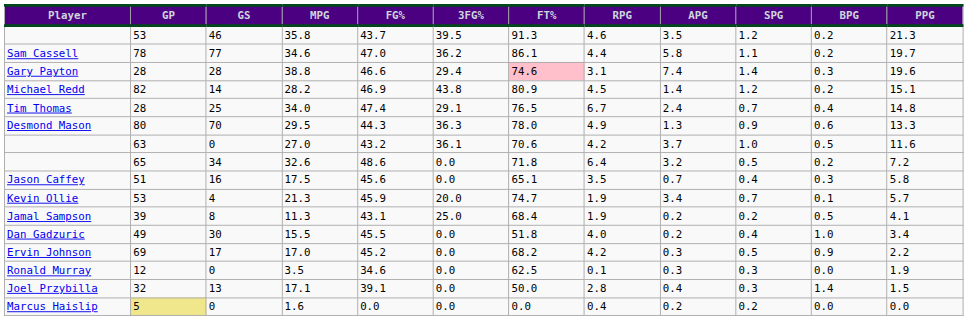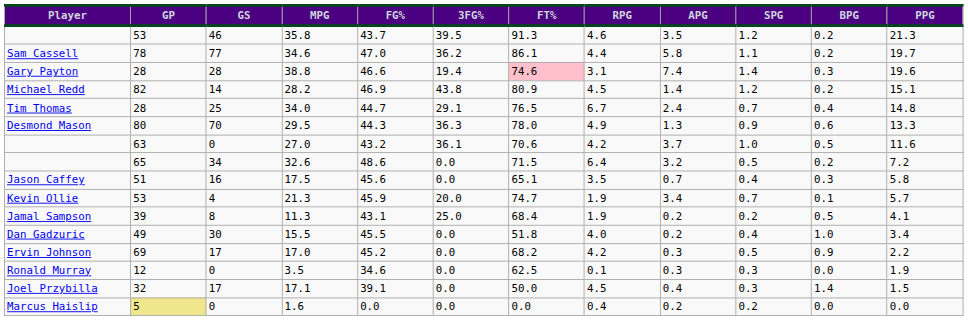38.8 | 3FG%: 29.4 -> 19.4
34.0 | FG%: 47.4 -> 44.7
32.6 | FT%: 71.8 -> 71.5
17.1 | GS: 13 -> 17
17.1 | RPG: 2.8 -> 4.5
